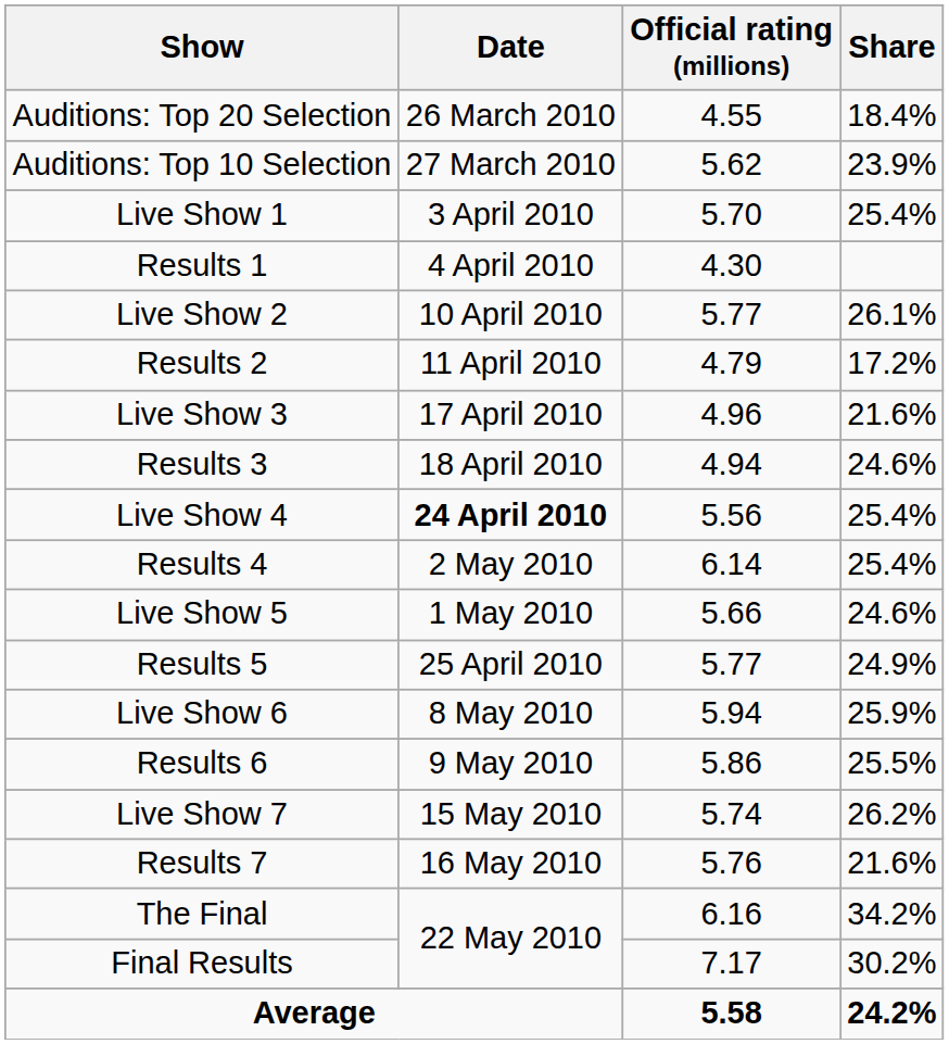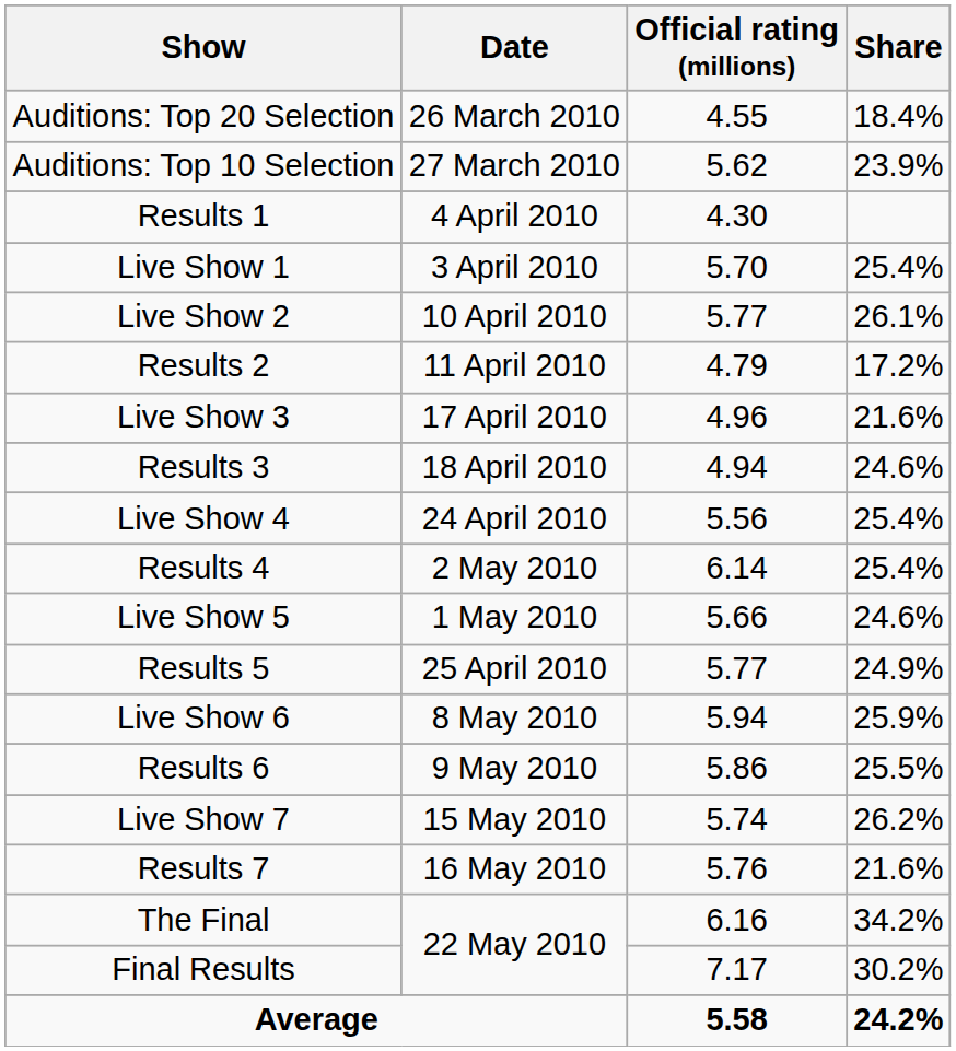rows swapped: Live Show 1 <-> Results 1
Live Show 4 | Date: bold -> normal
